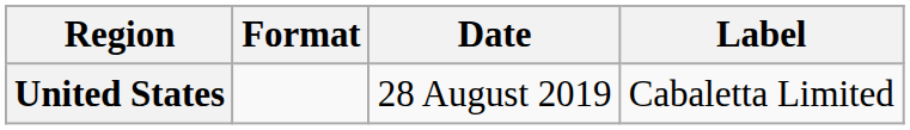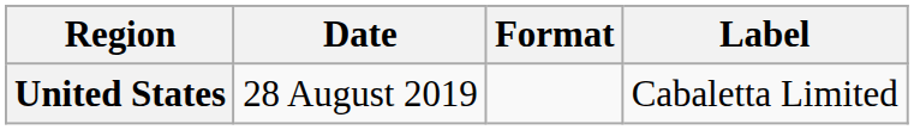columns swapped: Date <-> Format
